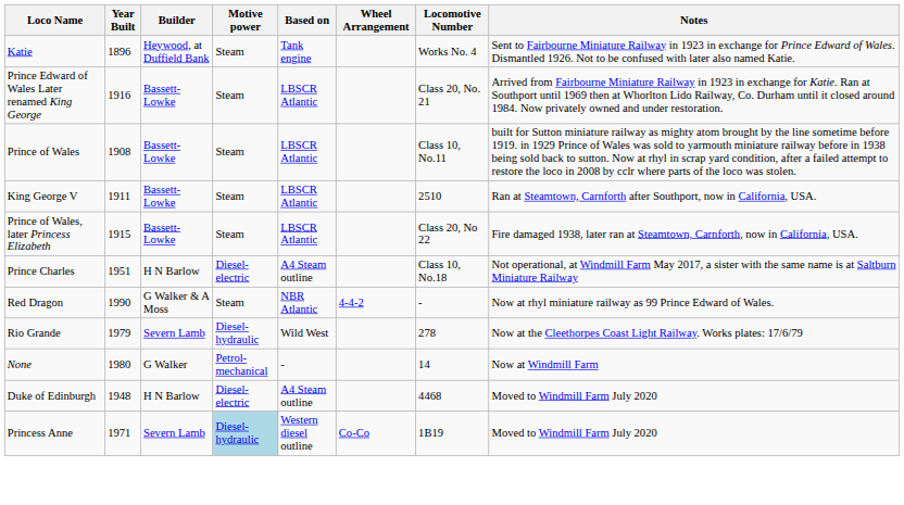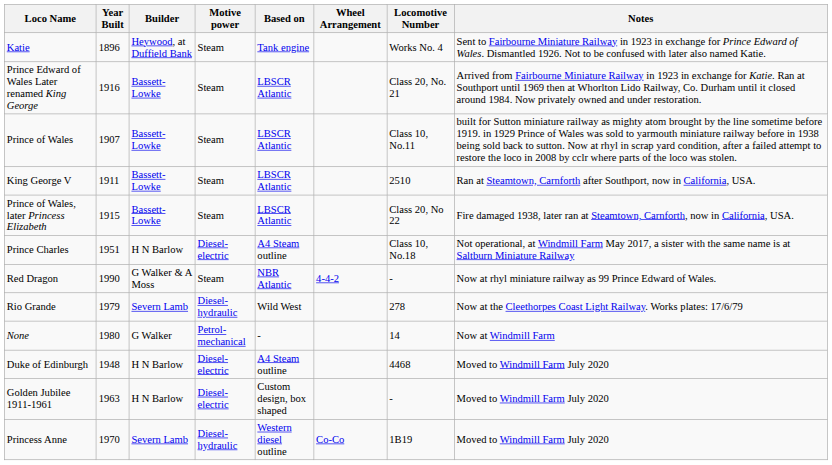Prince of Wales | Year Built: 1908 -> 1907
+ row: Golden Jubilee 1911-1961 | 1963 | H N Barlow | Diesel-electric | Custom design, box shaped | - | Moved to Windmill Farm July 2020
Princess Anne | Year Built: 1971 -> 1970
Princess Anne | Motive power: lightblue background -> no background
